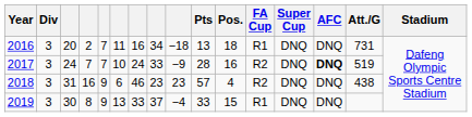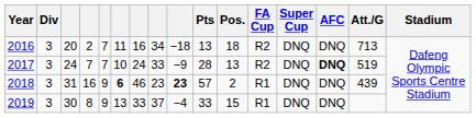2016 | FA Cup: R1 -> R2
2016 | Att./G: 731 -> 713
2017 | Pos.: 16 -> 13
2018 | column 6: normal -> bold
2018 | column 9: normal -> bold
2018 | Pos.: 4 -> 2
2018 | FA Cup: R2 -> R1
2018 | Att./G: 438 -> 439
